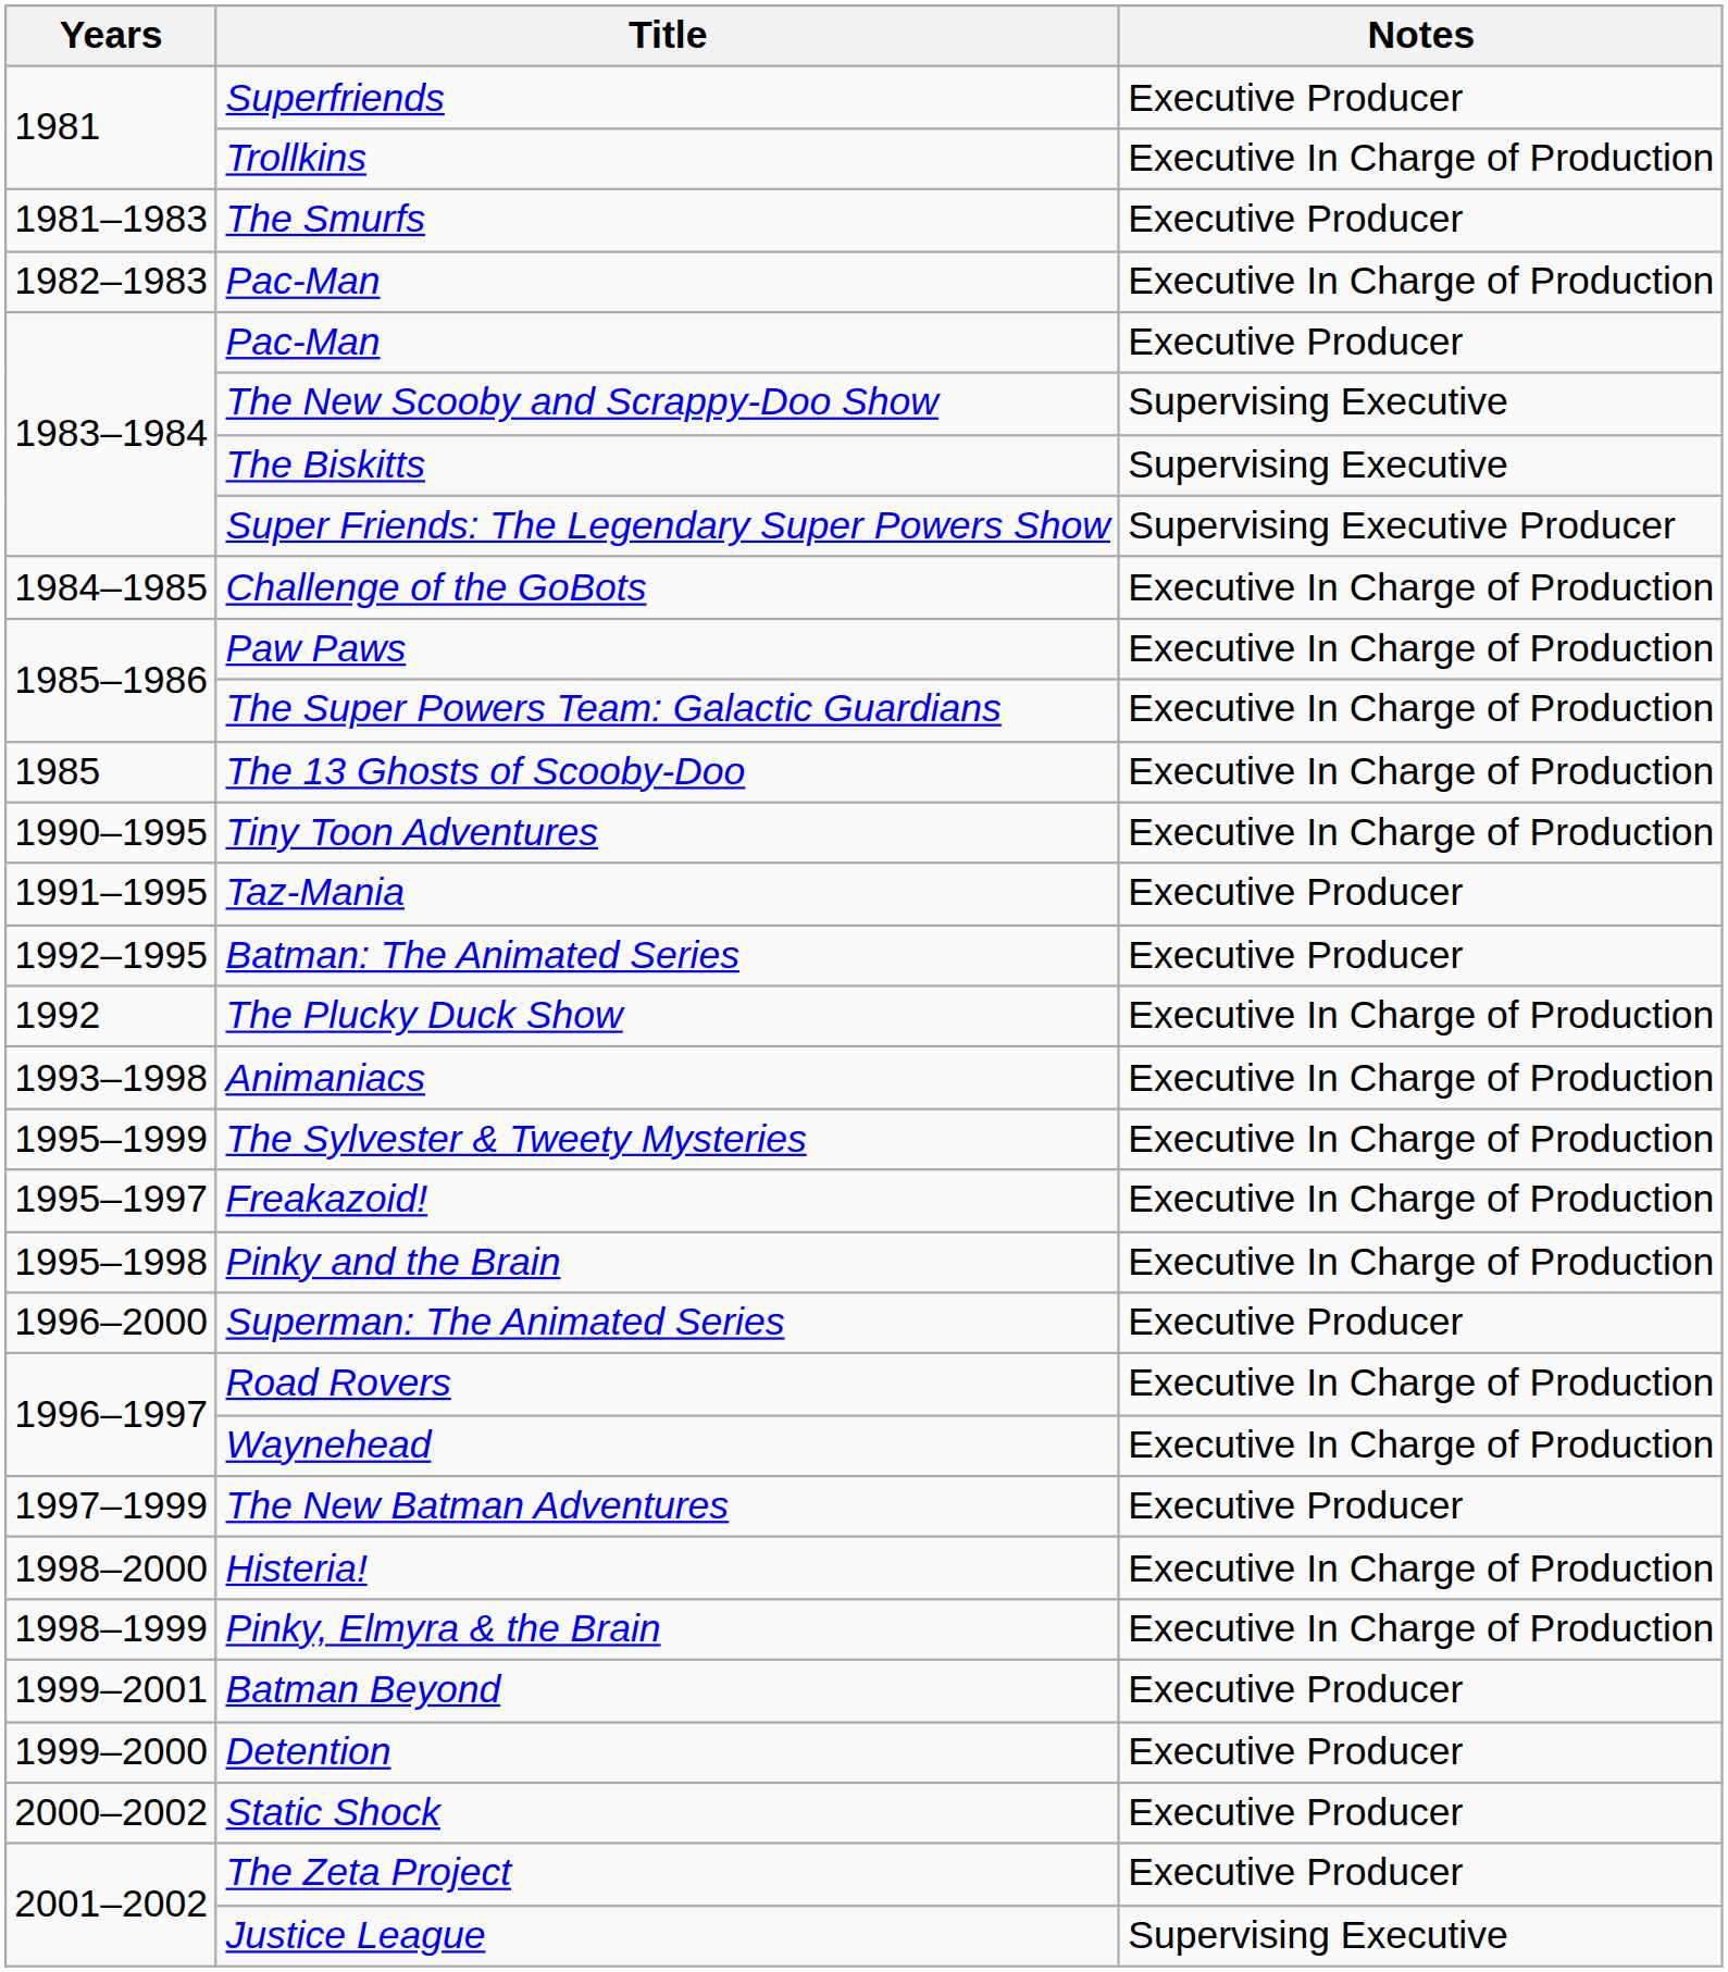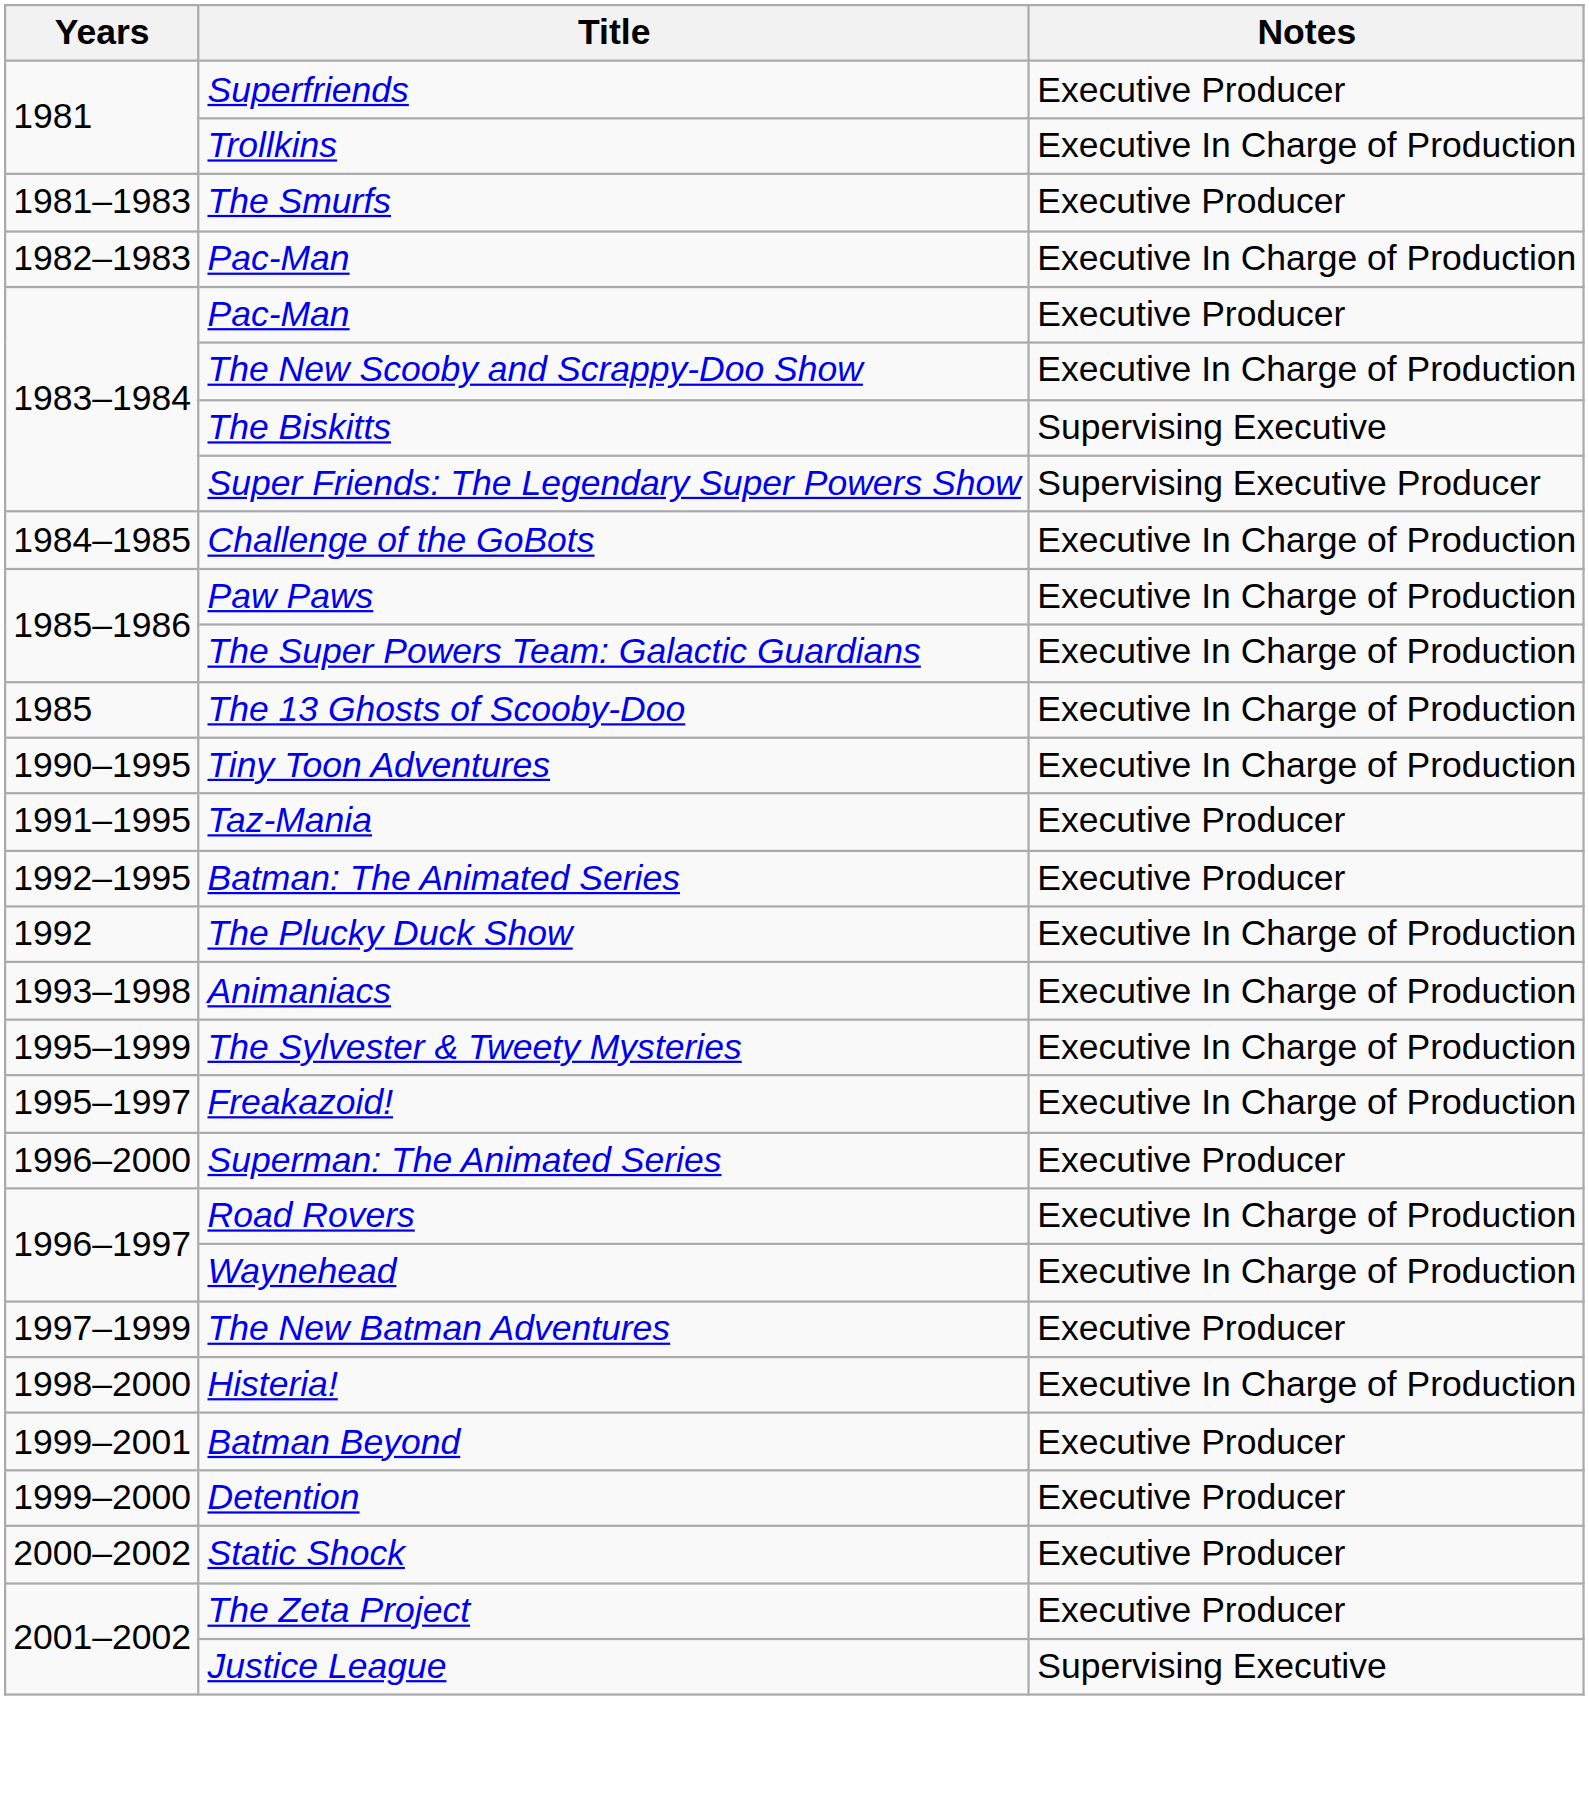The New Scooby and Scrappy-Doo Show | Notes: Supervising Executive -> Executive In Charge of Production
- row: 1995–1998 | Pinky and the Brain | Executive In Charge of Production
- row: 1998–1999 | Pinky, Elmyra & the Brain | Executive In Charge of Production
